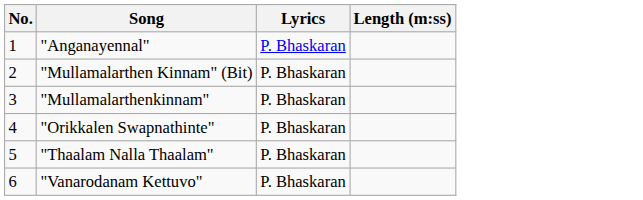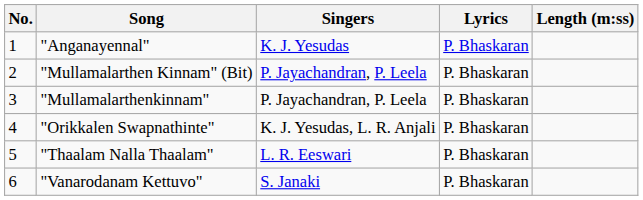+ column: Singers | K. J. Yesudas | P. Jayachandran, P. Leela | P. Jayachandran, P. Leela | K. J. Yesudas, L. R. Anjali | L. R. Eeswari | S. Janaki
